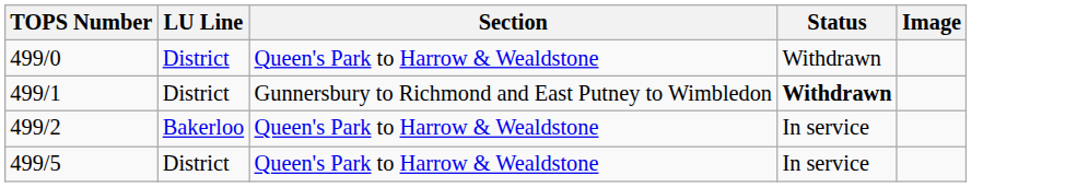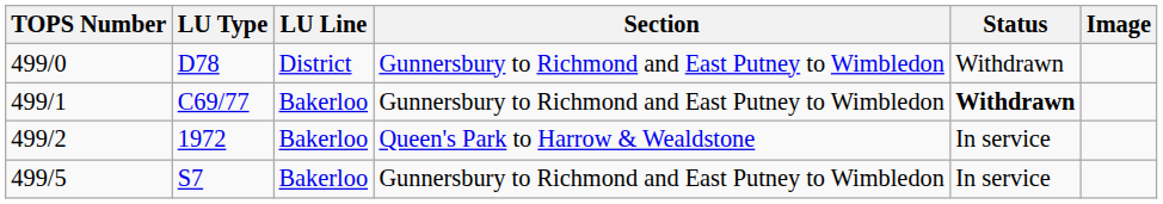+ column: LU Type | D78 | C69/77 | 1972 | S7
499/0 | Section: Queen's Park to Harrow & Wealdstone -> Gunnersbury to Richmond and East Putney to Wimbledon
499/1 | LU Line: District -> Bakerloo
499/5 | LU Line: District -> Bakerloo
499/5 | Section: Queen's Park to Harrow & Wealdstone -> Gunnersbury to Richmond and East Putney to Wimbledon
